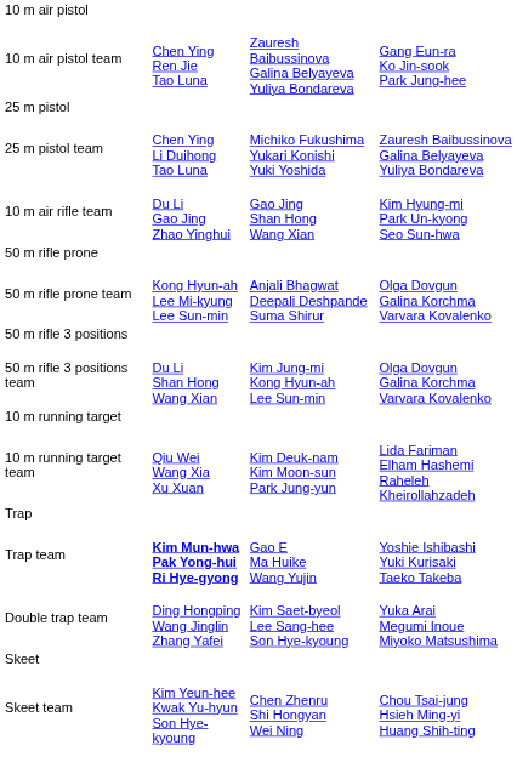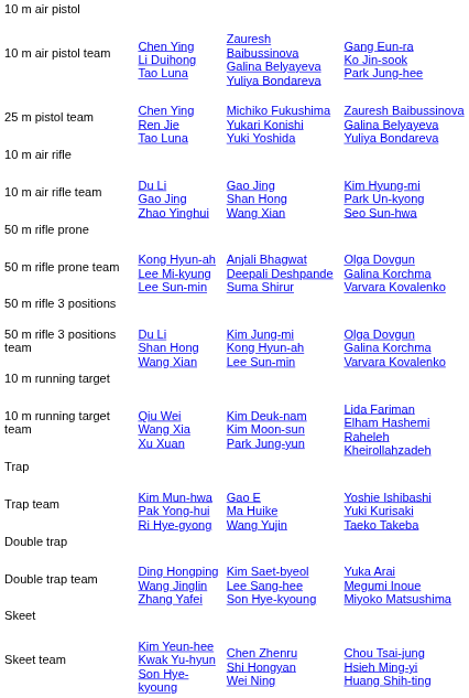10 m air pistol team | column 2: Chen Ying Ren Jie Tao Luna -> Chen Ying Li Duihong Tao Luna
- row: 25 m pistol
25 m pistol team | column 2: Chen Ying Li Duihong Tao Luna -> Chen Ying Ren Jie Tao Luna
+ row: 10 m air rifle
Trap team | column 2: bold -> normal
+ row: Double trap
